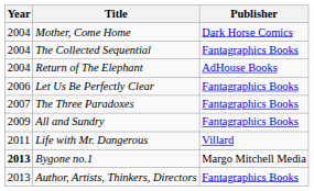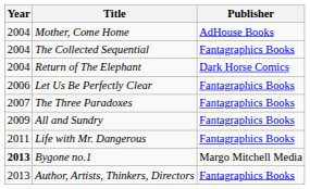Mother, Come Home | Publisher: Dark Horse Comics -> AdHouse Books
Return of The Elephant | Publisher: AdHouse Books -> Dark Horse Comics
Life with Mr. Dangerous | Publisher: Villard -> Fantagraphics Books
